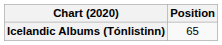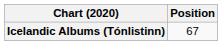Icelandic Albums (Tónlistinn) | Position: 65 -> 67
